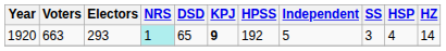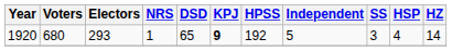1920 | Voters: 663 -> 680
1920 | NRS: paleturquoise background -> no background
